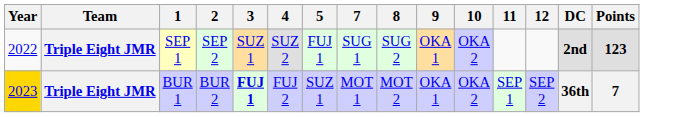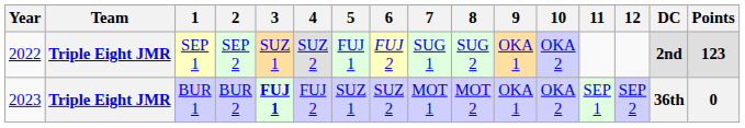+ column: 6 | FUJ 2 | SUZ 2
BUR 1 | Year: gold background -> no background
BUR 1 | Points: 7 -> 0
